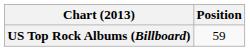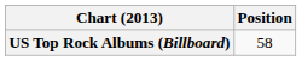US Top Rock Albums (Billboard) | Position: 59 -> 58
